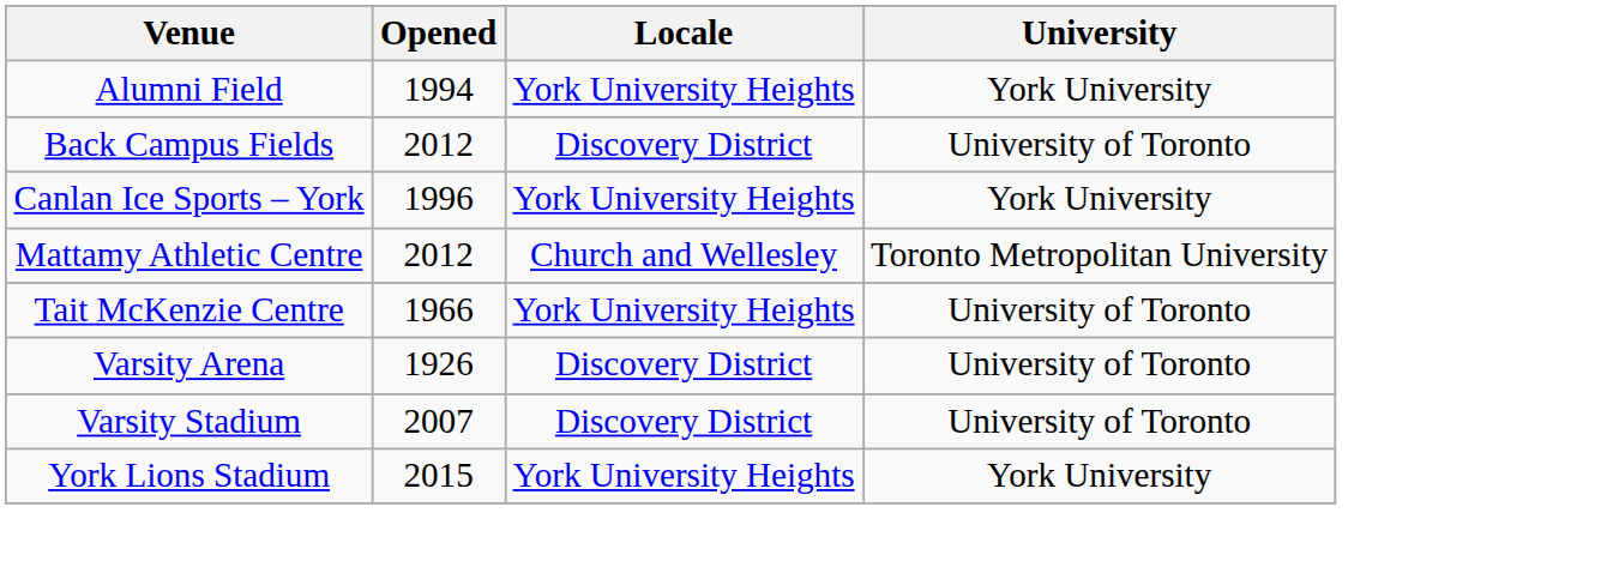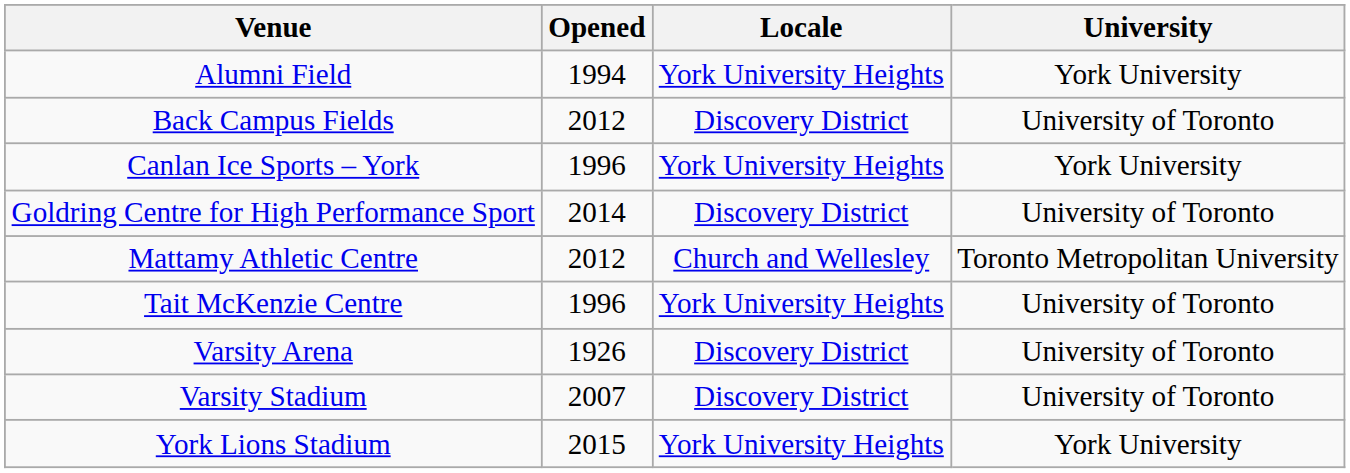+ row: Goldring Centre for High Performance Sport | 2014 | Discovery District | University of Toronto
Tait McKenzie Centre | Opened: 1966 -> 1996
